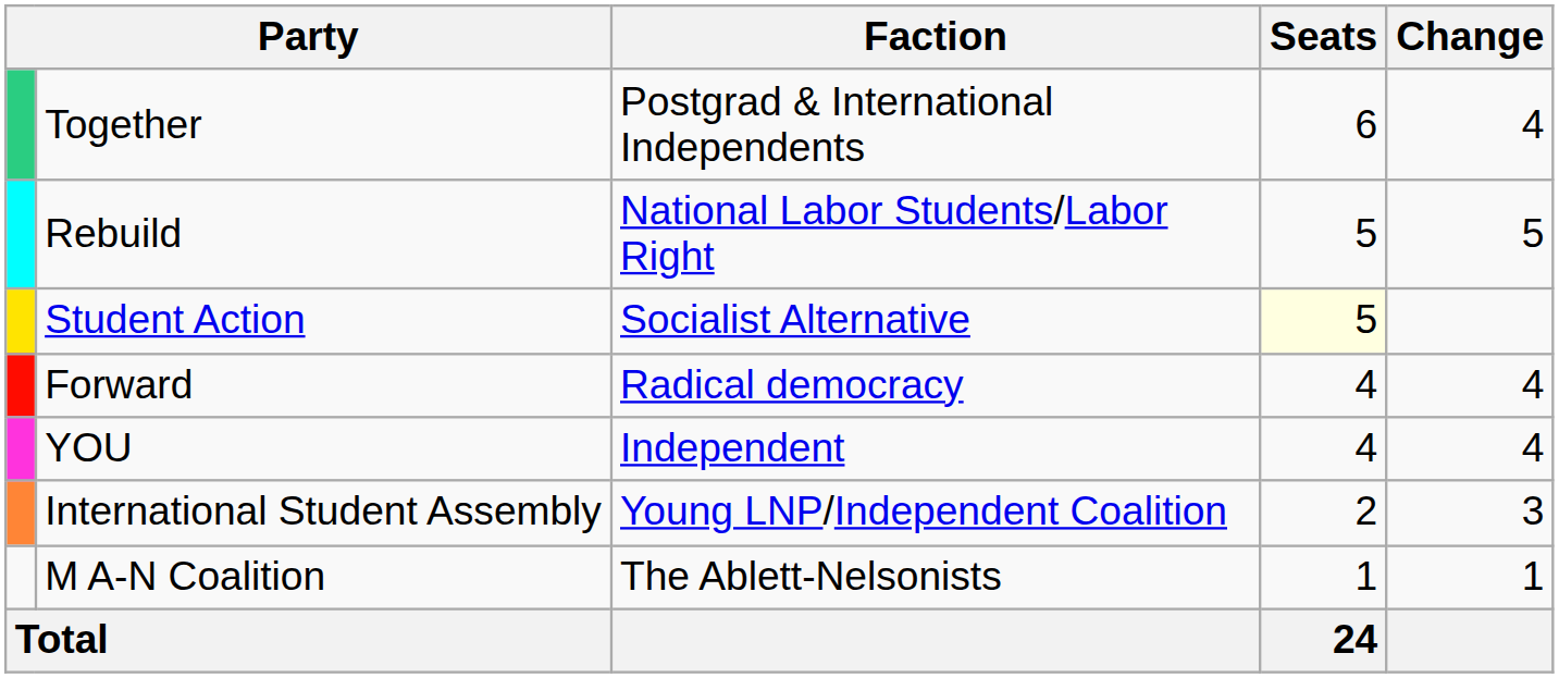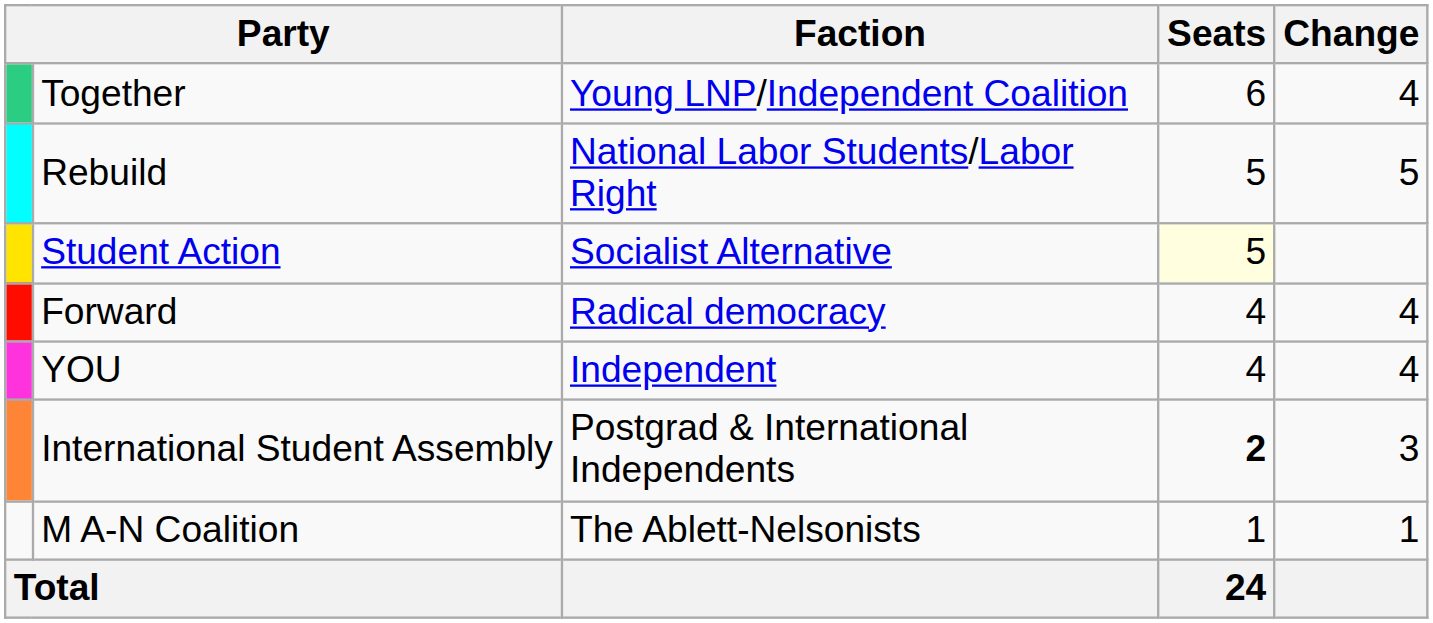Together | Faction: Postgrad & International Independents -> Young LNP/Independent Coalition
International Student Assembly | Faction: Young LNP/Independent Coalition -> Postgrad & International Independents
International Student Assembly | Seats: normal -> bold
